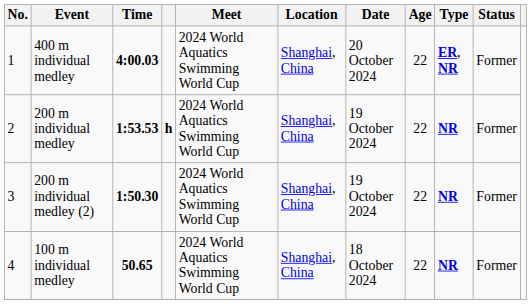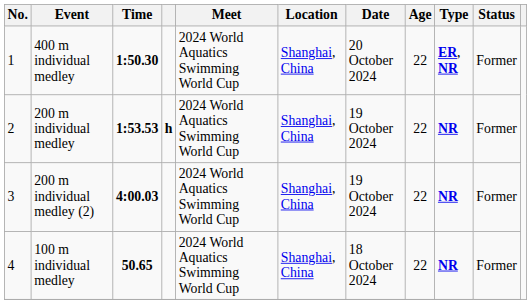400 m individual medley | Time: 4:00.03 -> 1:50.30
200 m individual medley (2) | Time: 1:50.30 -> 4:00.03
